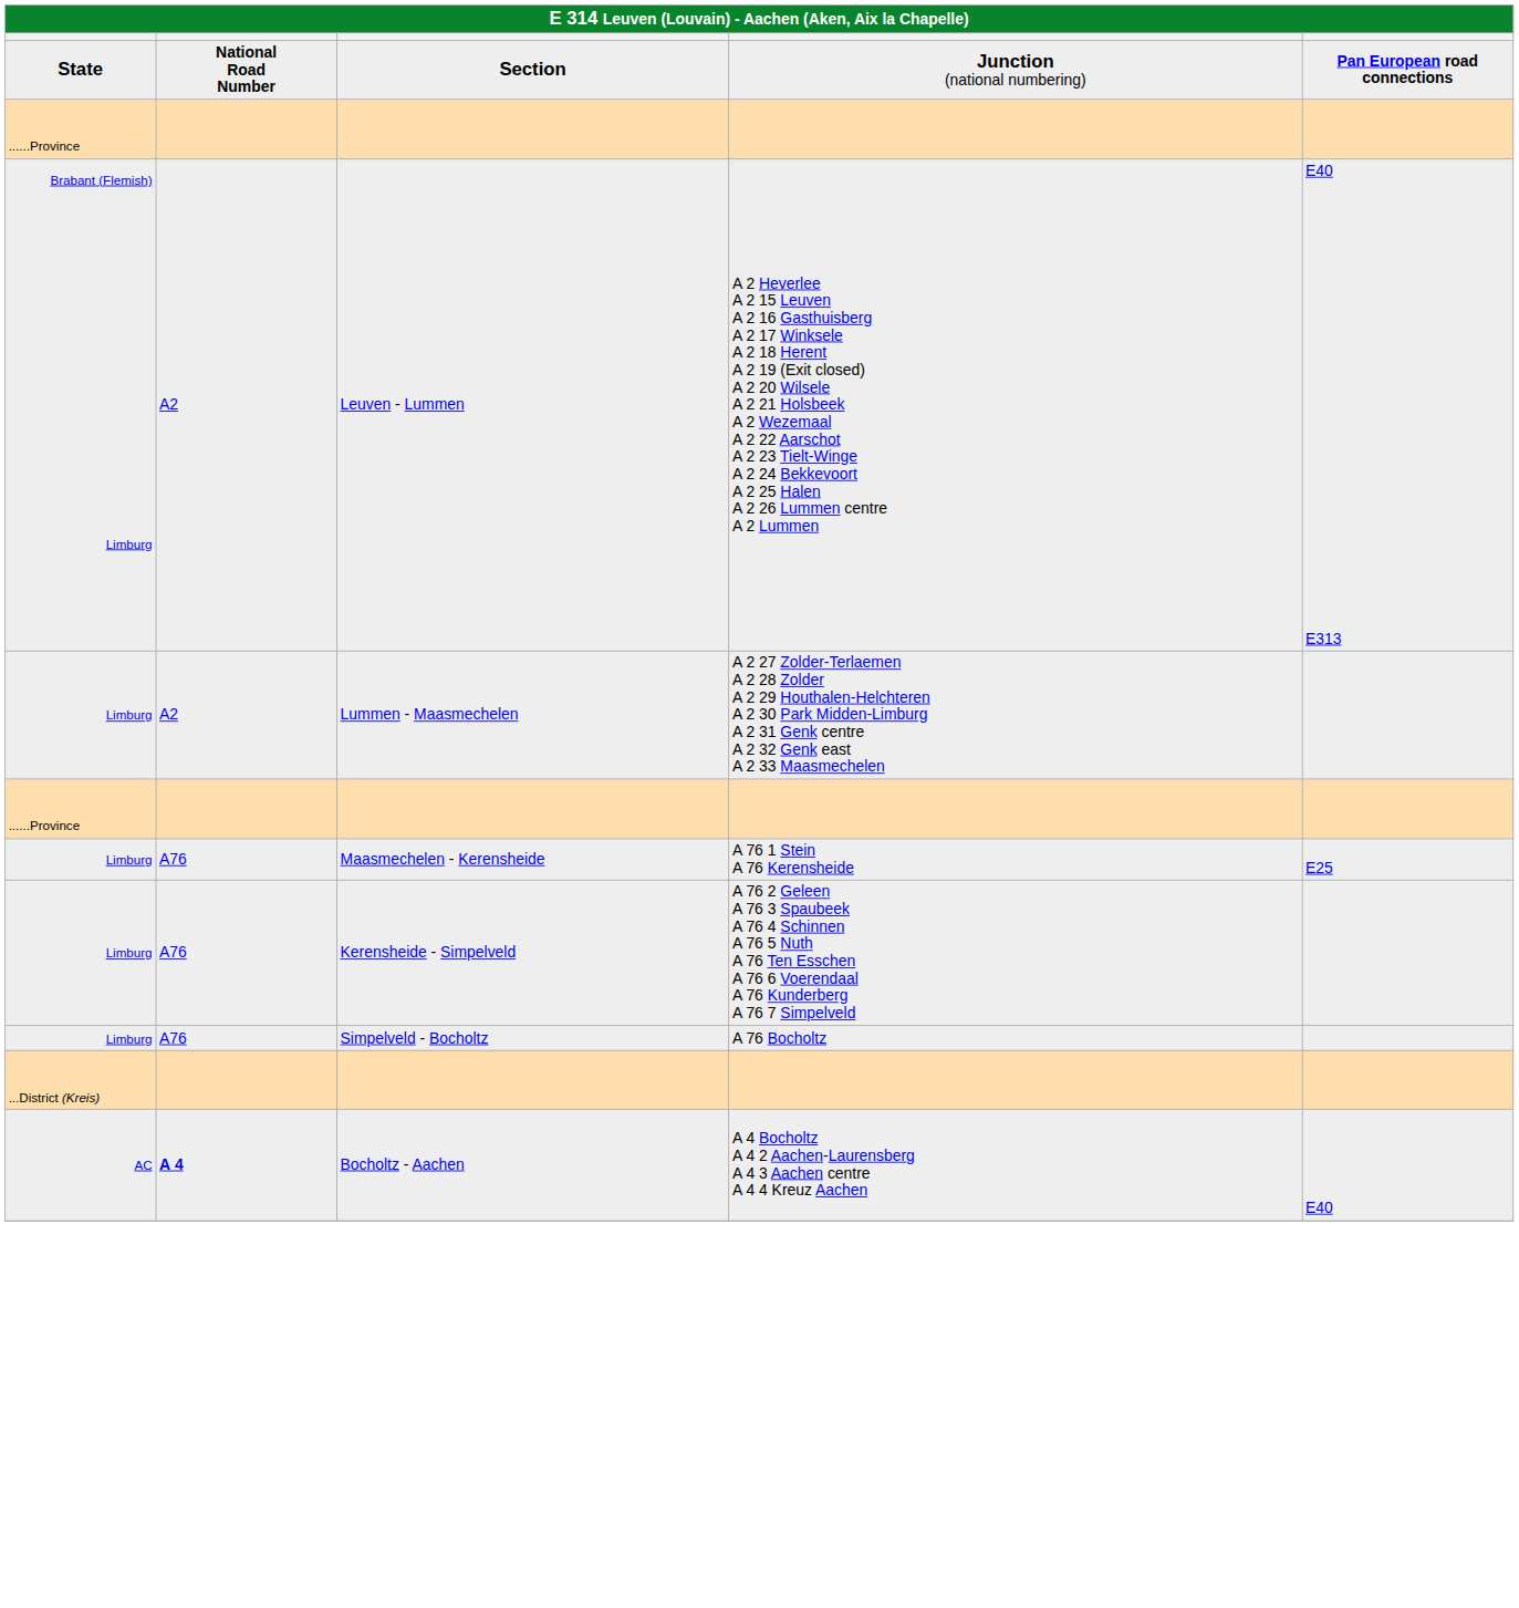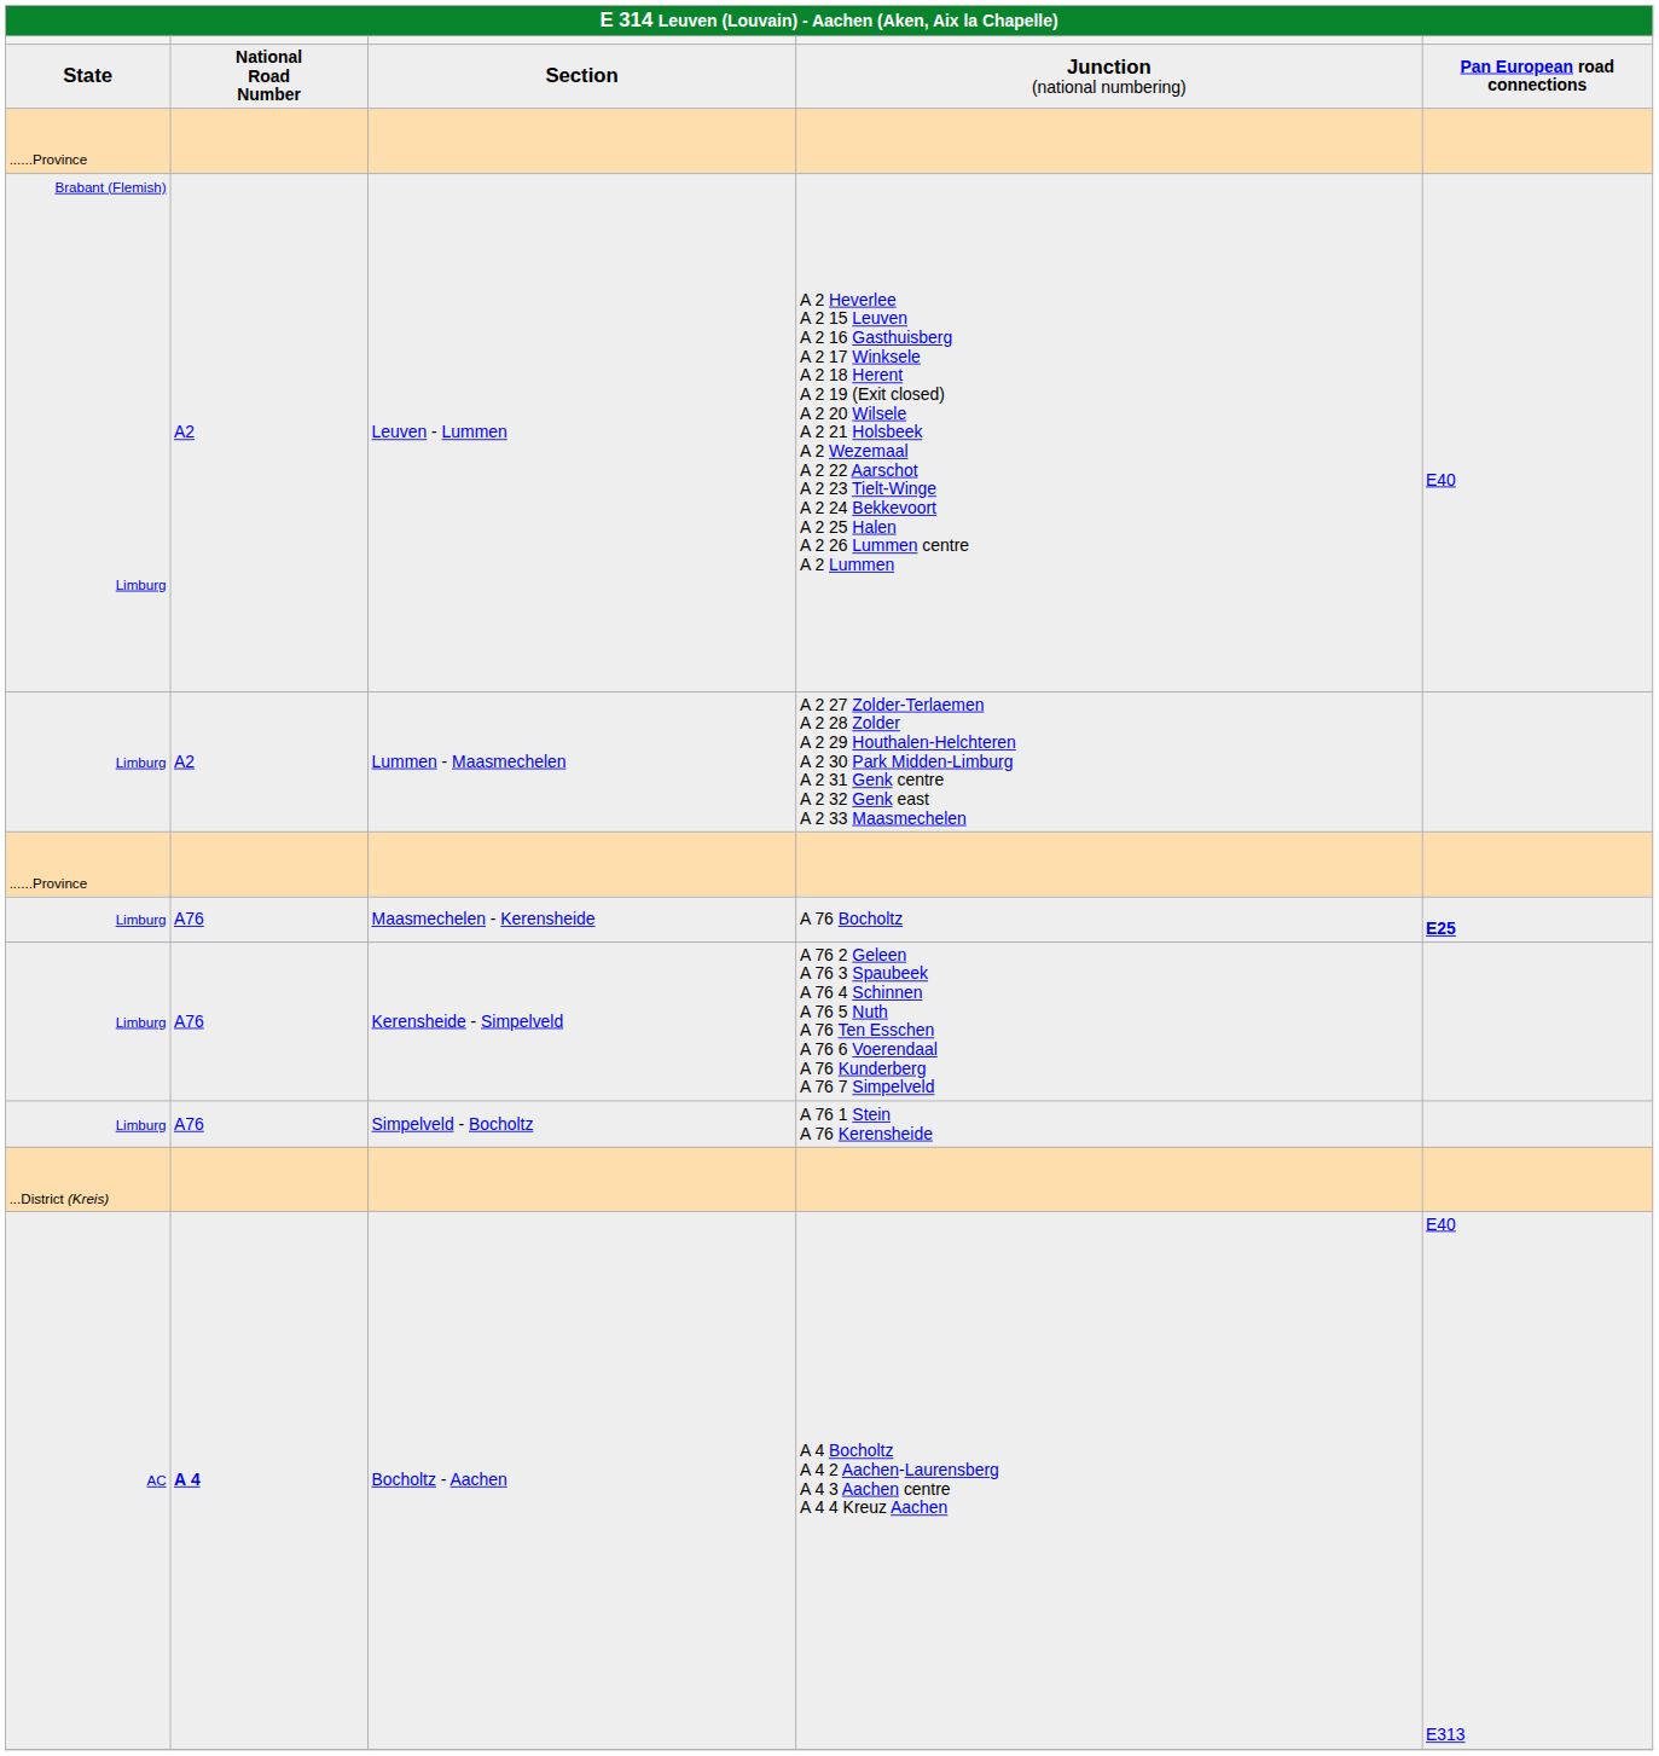Leuven - Lummen | column 5: E40 E313 -> E40
Maasmechelen - Kerensheide | column 4: A 76 1 Stein A 76 Kerensheide -> A 76 Bocholtz
Maasmechelen - Kerensheide | column 5: normal -> bold
Simpelveld - Bocholtz | column 4: A 76 Bocholtz -> A 76 1 Stein A 76 Kerensheide
Bocholtz - Aachen | column 5: E40 -> E40 E313
